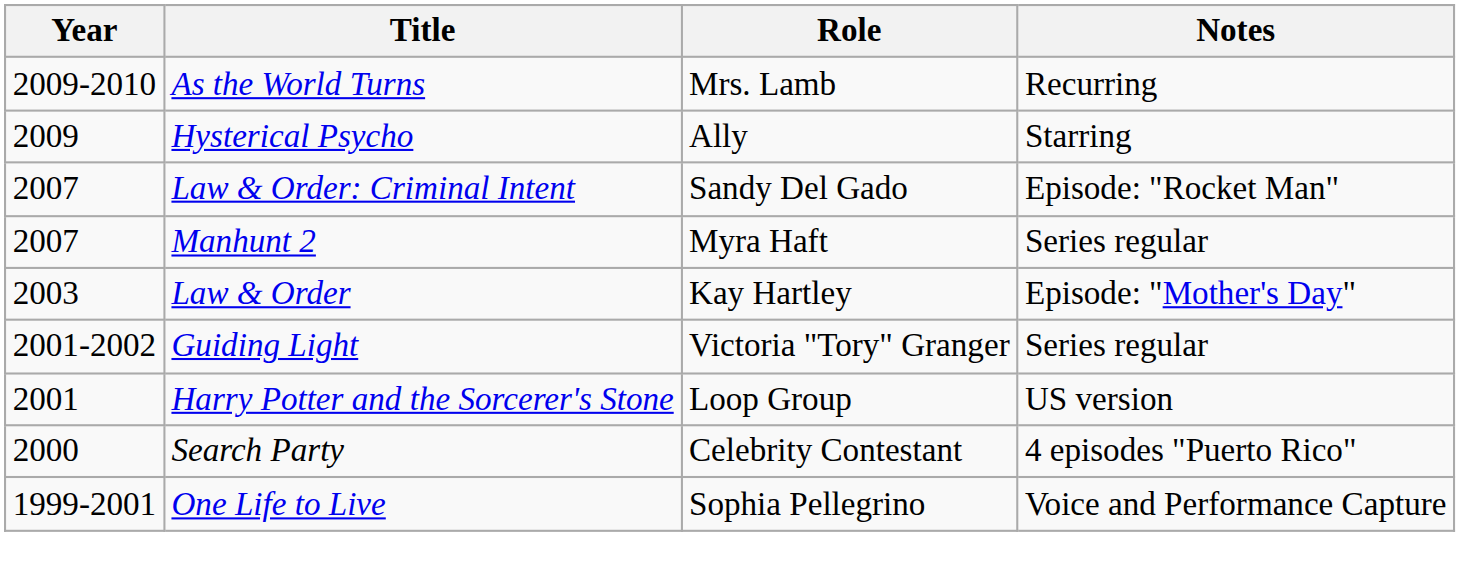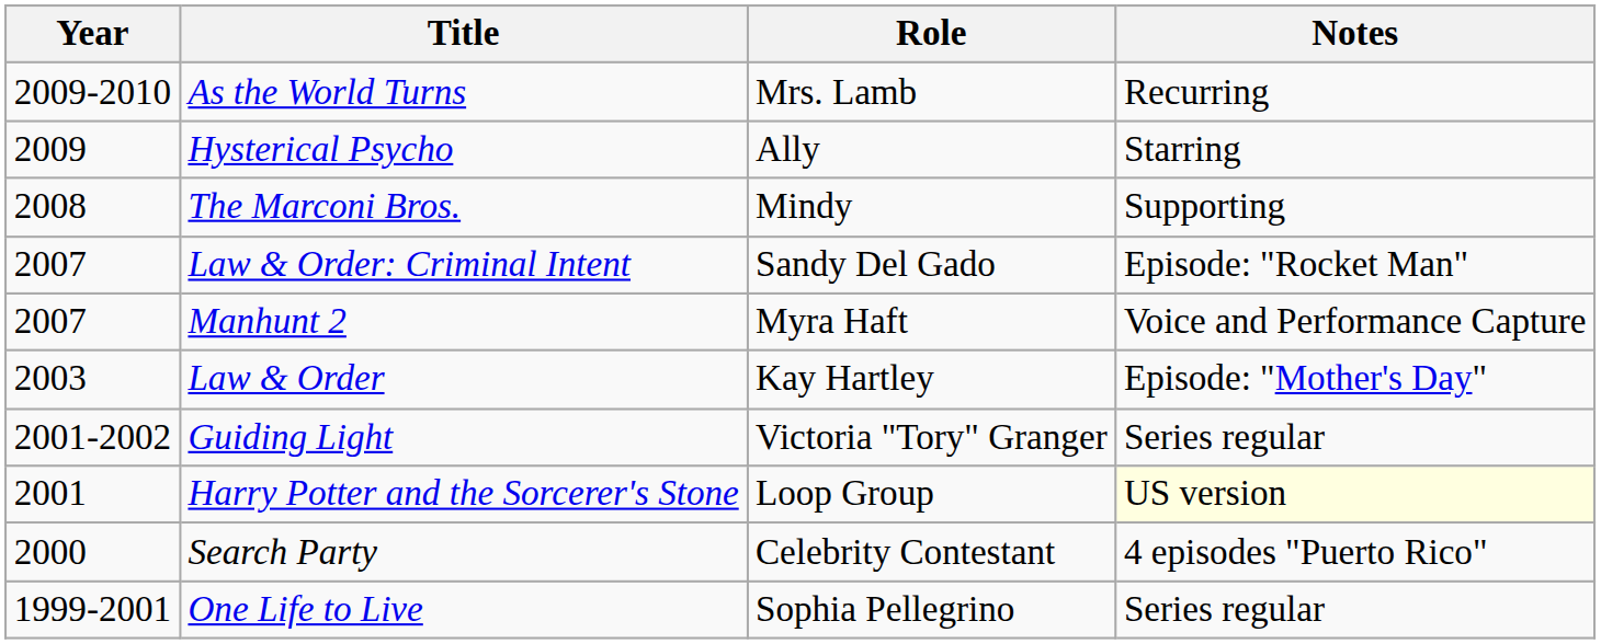+ row: 2008 | The Marconi Bros. | Mindy | Supporting
Manhunt 2 | Notes: Series regular -> Voice and Performance Capture
Harry Potter and the Sorcerer's Stone | Notes: no background -> lightyellow background
One Life to Live | Notes: Voice and Performance Capture -> Series regular
